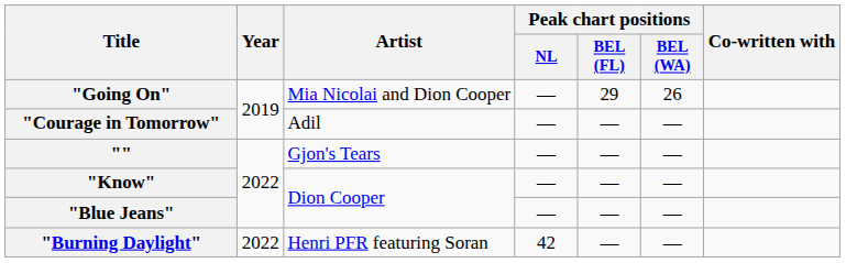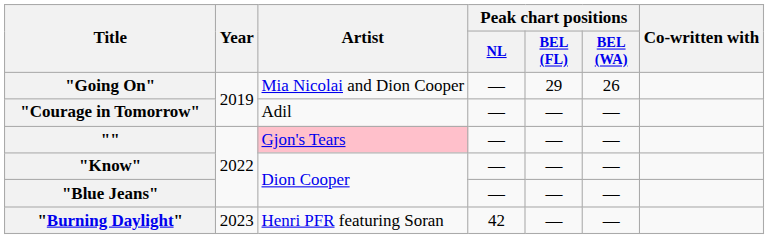"" | Artist: no background -> pink background
"Burning Daylight" | Year: 2022 -> 2023
